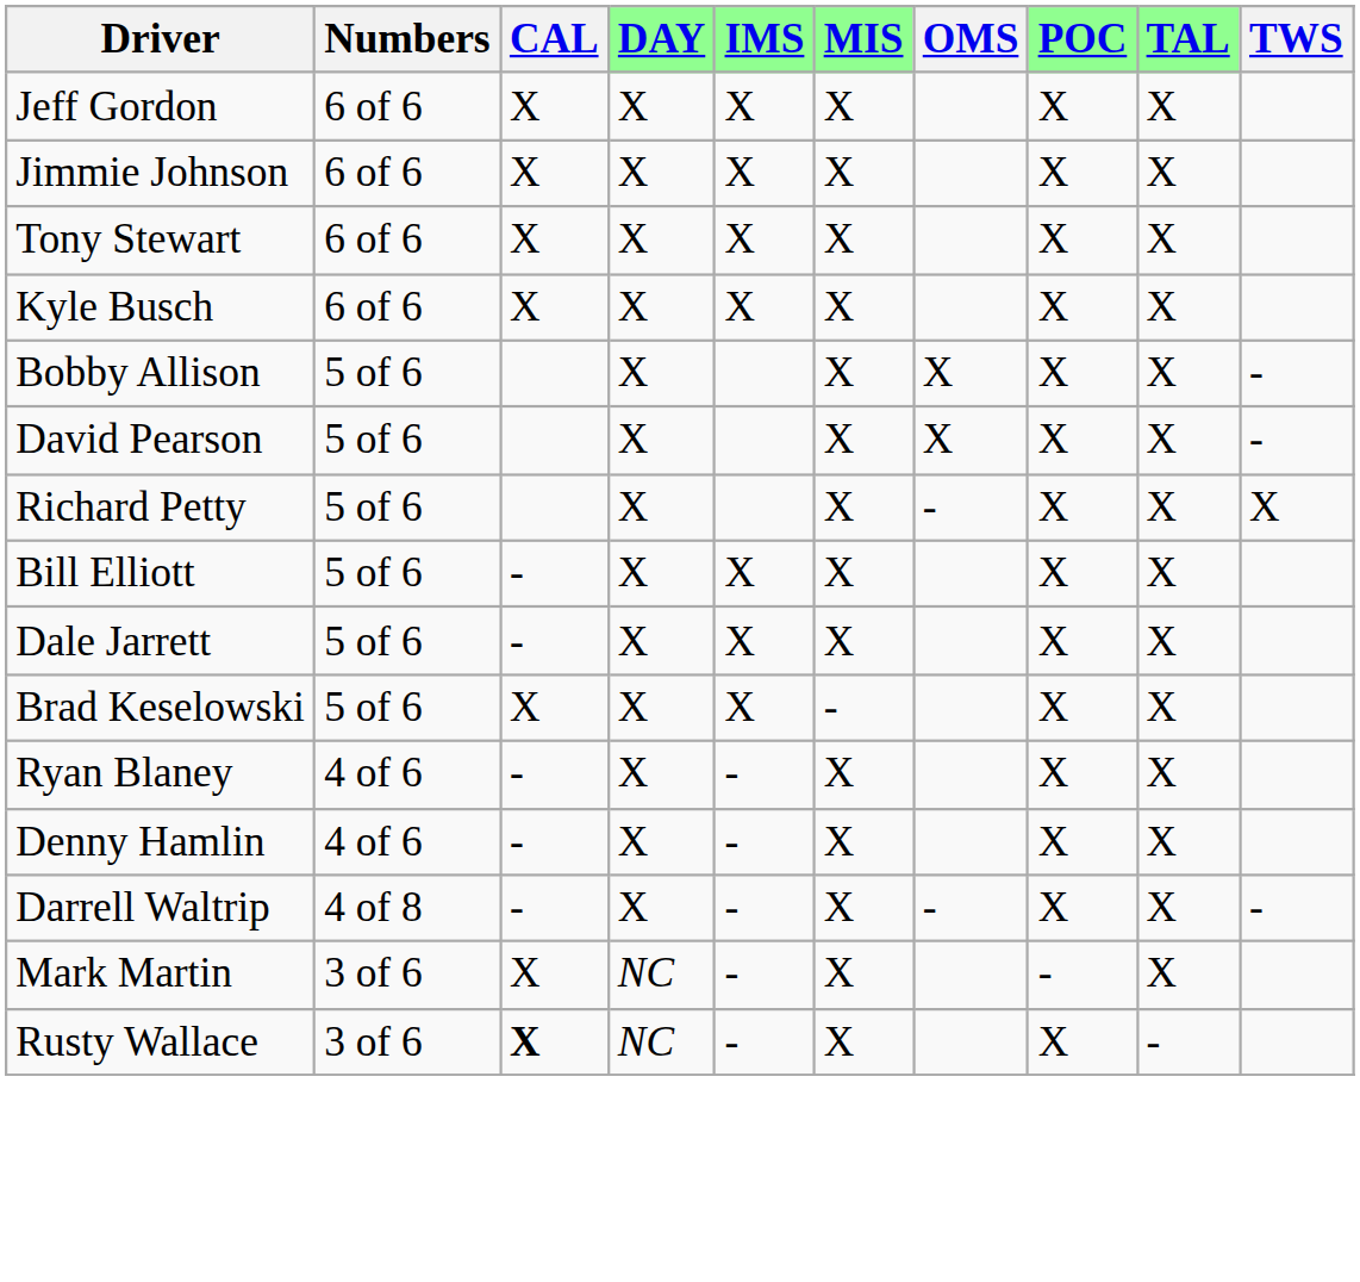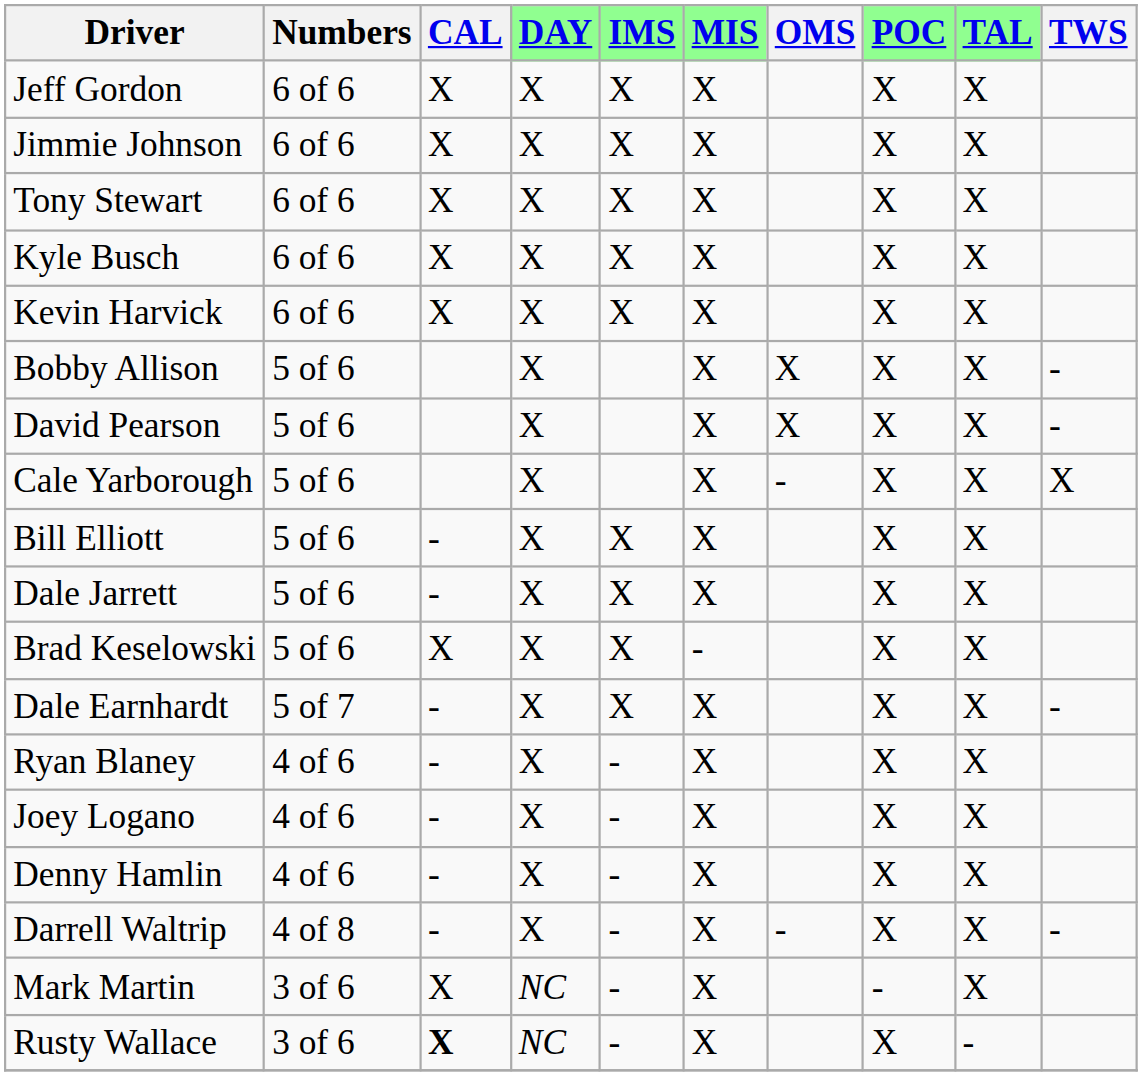+ row: Kevin Harvick | 6 of 6 | X | X | X | X | X | X
- row: Richard Petty | 5 of 6 | X | X | - | X | X | X
+ row: Cale Yarborough | 5 of 6 | X | X | - | X | X | X
+ row: Dale Earnhardt | 5 of 7 | - | X | X | X | X | X | -
+ row: Joey Logano | 4 of 6 | - | X | - | X | X | X
